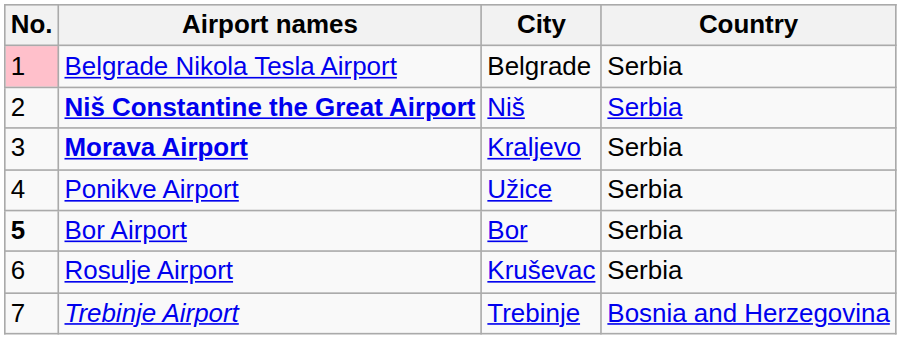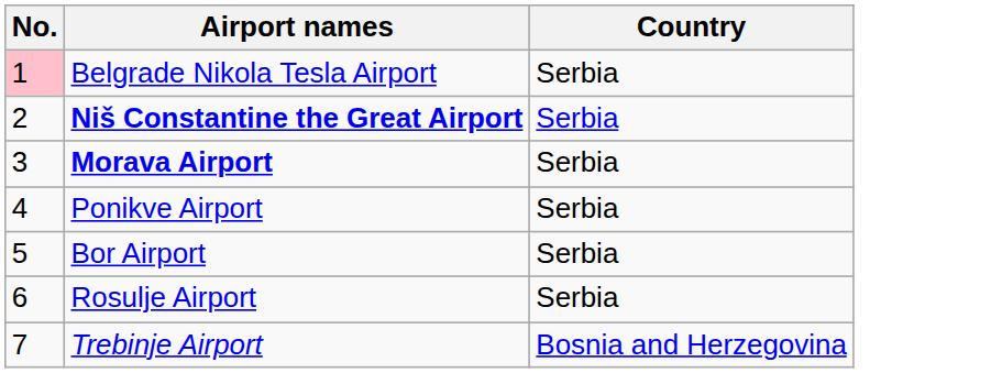- column: City | Belgrade | Niš | Kraljevo | Užice | Bor | Kruševac | Trebinje
Bor Airport | No.: bold -> normal
